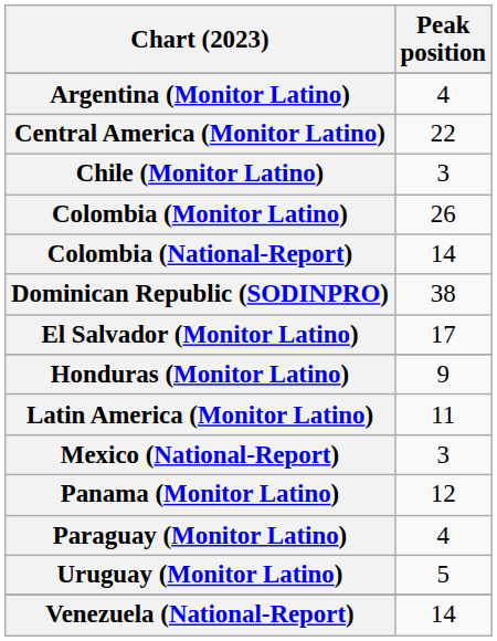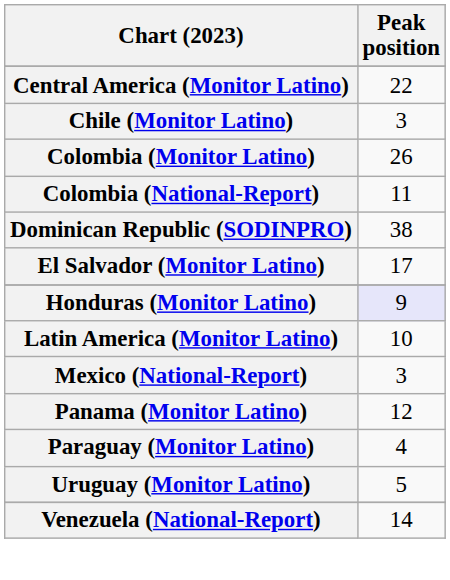- row: Argentina (Monitor Latino) | 4
Colombia (National-Report) | Peak position: 14 -> 11
Honduras (Monitor Latino) | Peak position: no background -> lavender background
Latin America (Monitor Latino) | Peak position: 11 -> 10
